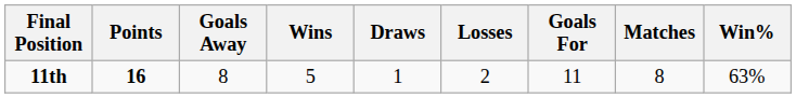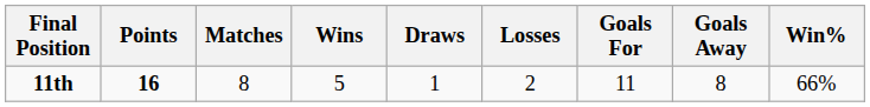columns swapped: Matches <-> Goals Away
11th | Win%: 63% -> 66%
